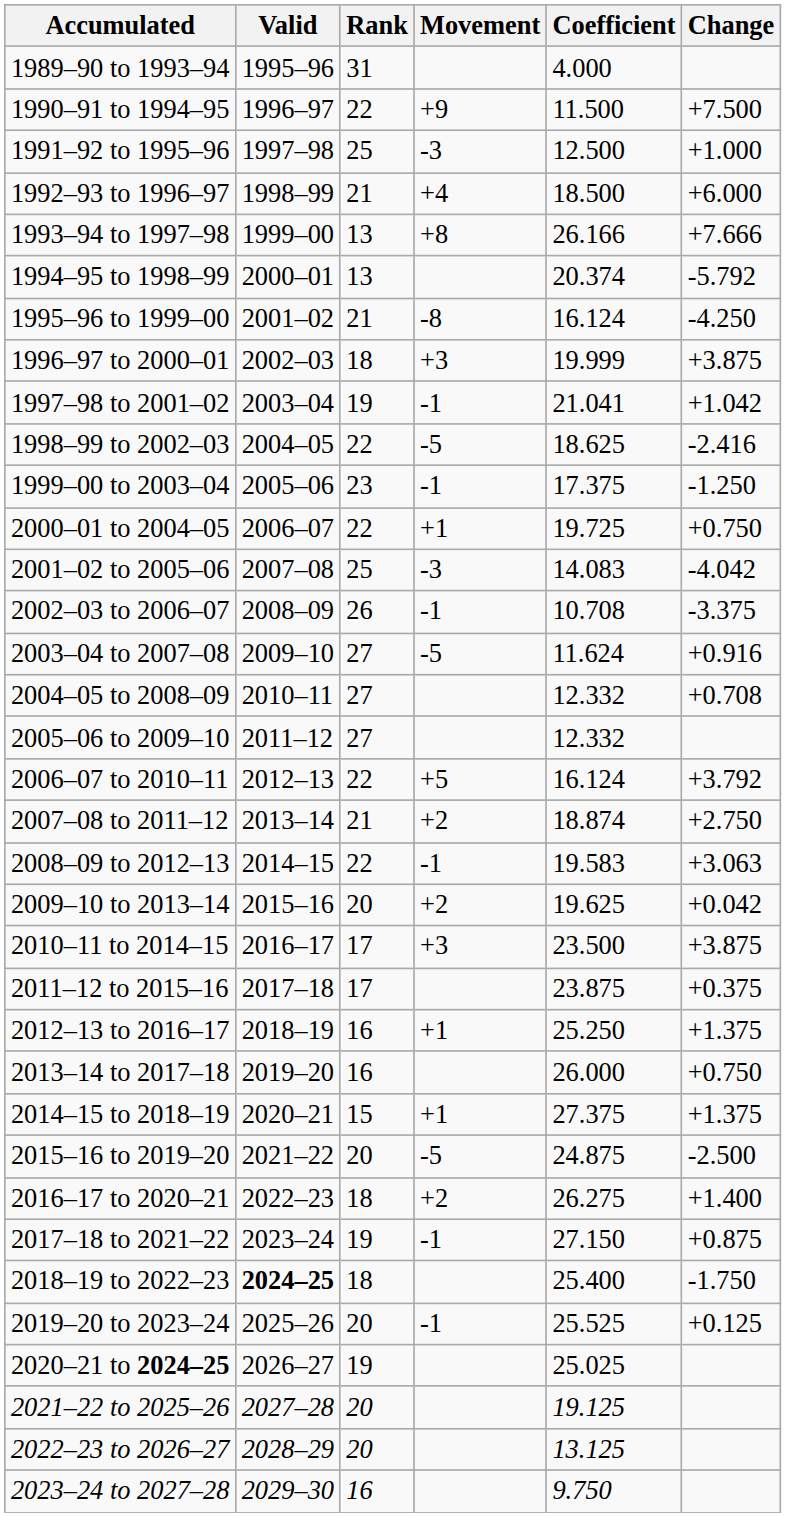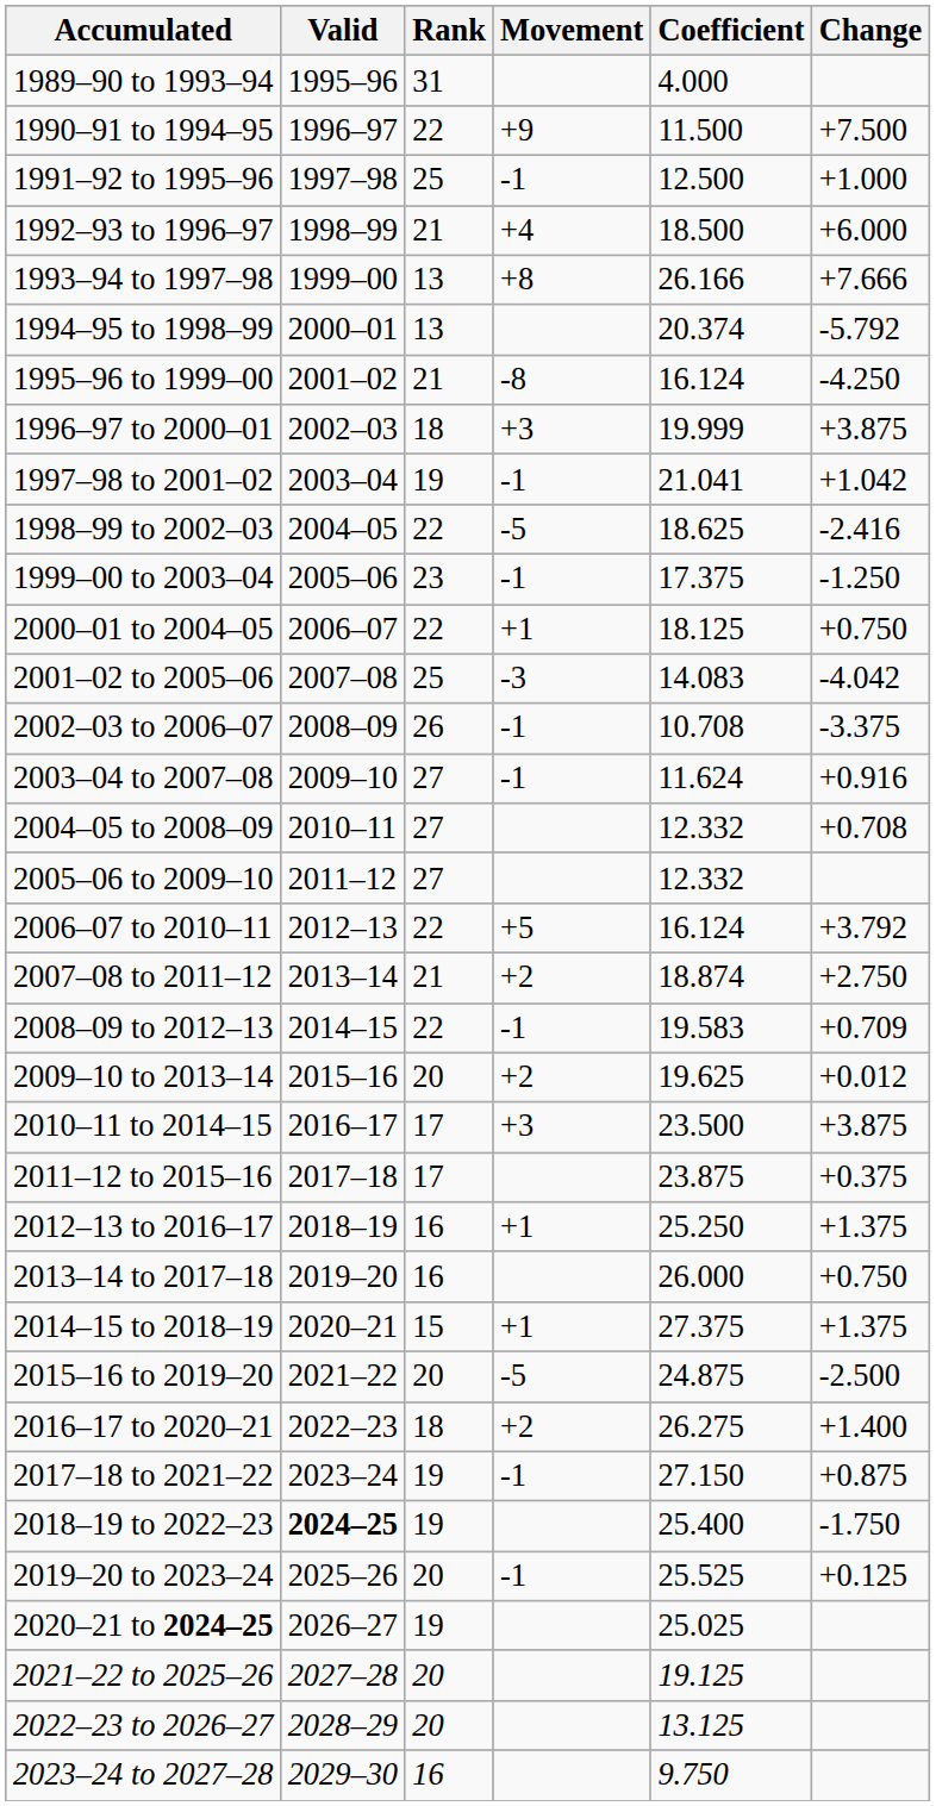1991–92 to 1995–96 | Movement: -3 -> -1
2000–01 to 2004–05 | Coefficient: 19.725 -> 18.125
2003–04 to 2007–08 | Movement: -5 -> -1
2008–09 to 2012–13 | Change: +3.063 -> +0.709
2009–10 to 2013–14 | Change: +0.042 -> +0.012
2018–19 to 2022–23 | Rank: 18 -> 19
